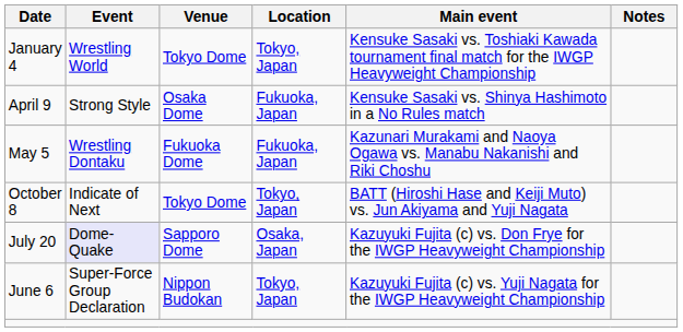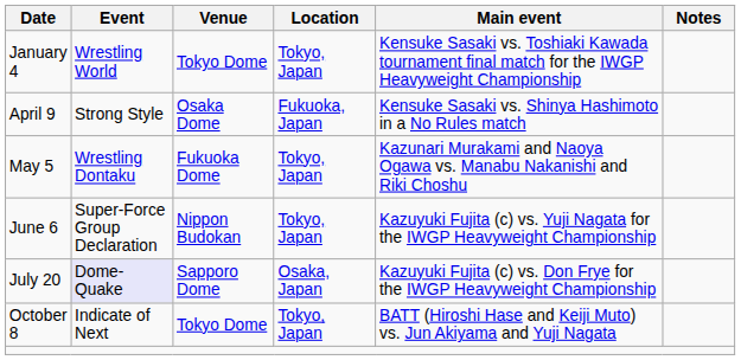May 5 | Location: Fukuoka, Japan -> Tokyo, Japan
rows swapped: June 6 <-> October 8
